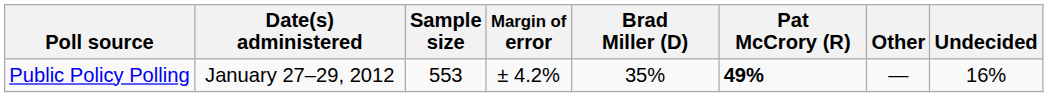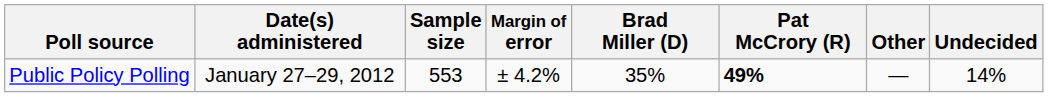Public Policy Polling | Undecided: 16% -> 14%
